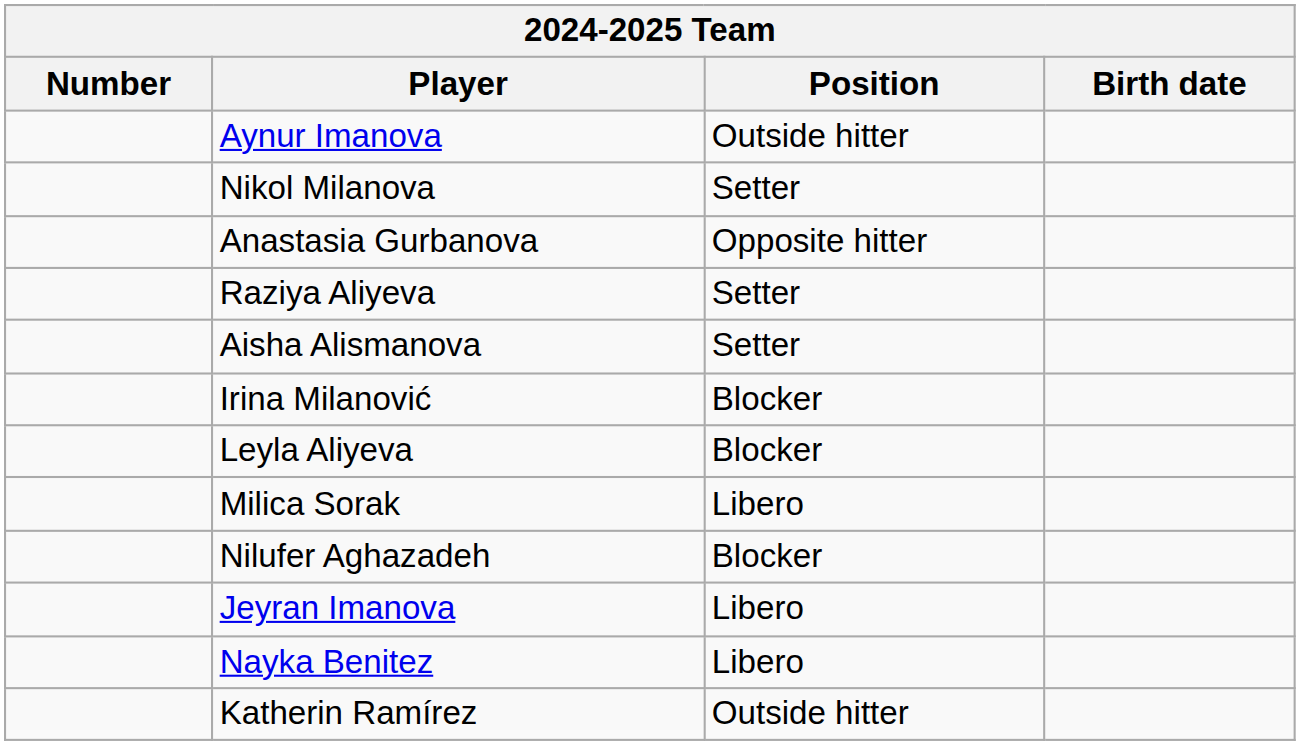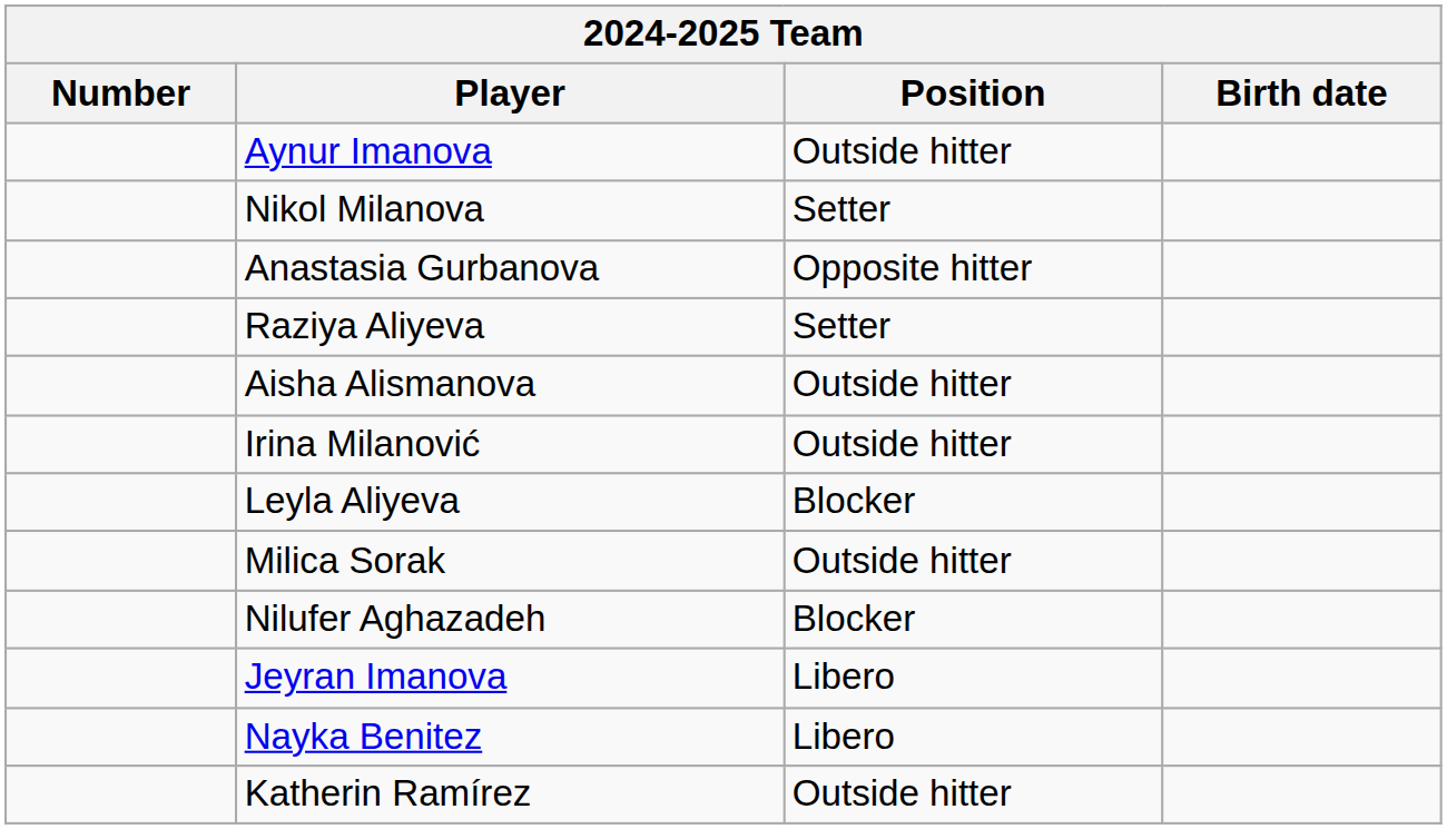Aisha Alismanova | Position: Setter -> Outside hitter
Irina Milanović | Position: Blocker -> Outside hitter
Milica Sorak | Position: Libero -> Outside hitter
